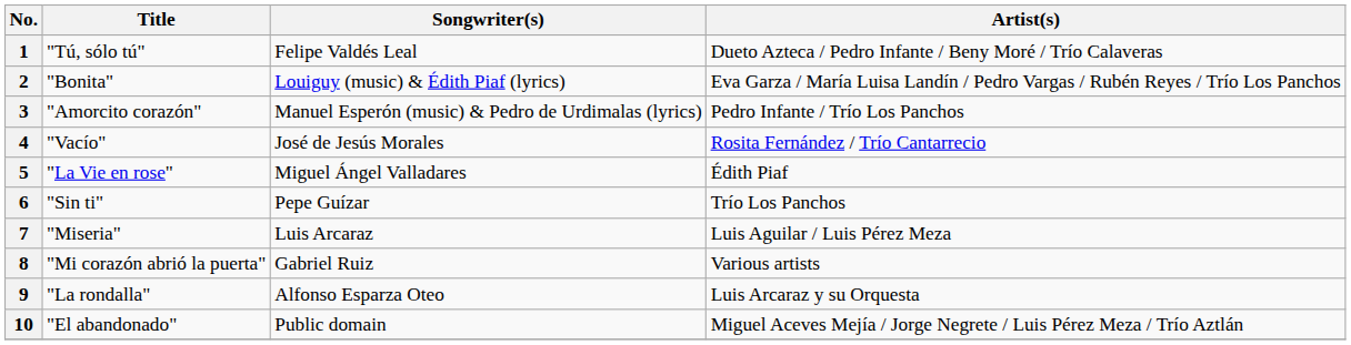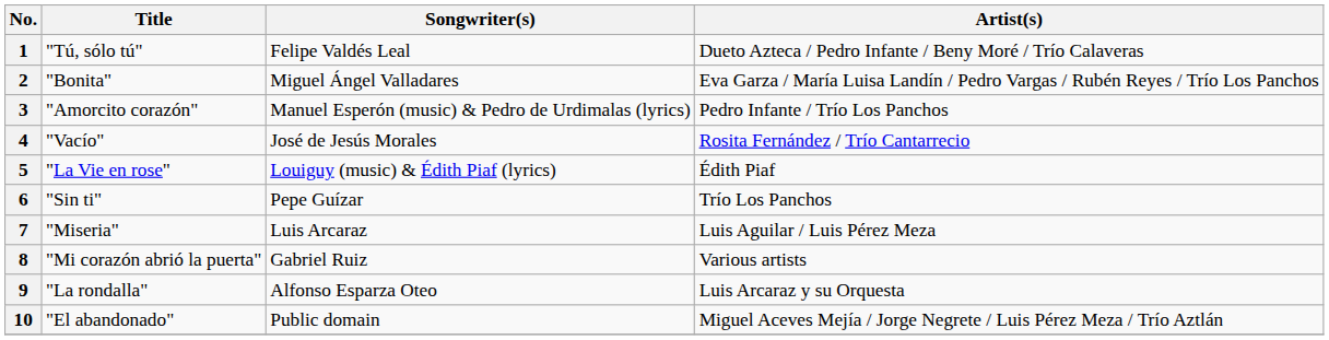2 | Songwriter(s): Louiguy (music) & Édith Piaf (lyrics) -> Miguel Ángel Valladares
5 | Songwriter(s): Miguel Ángel Valladares -> Louiguy (music) & Édith Piaf (lyrics)
